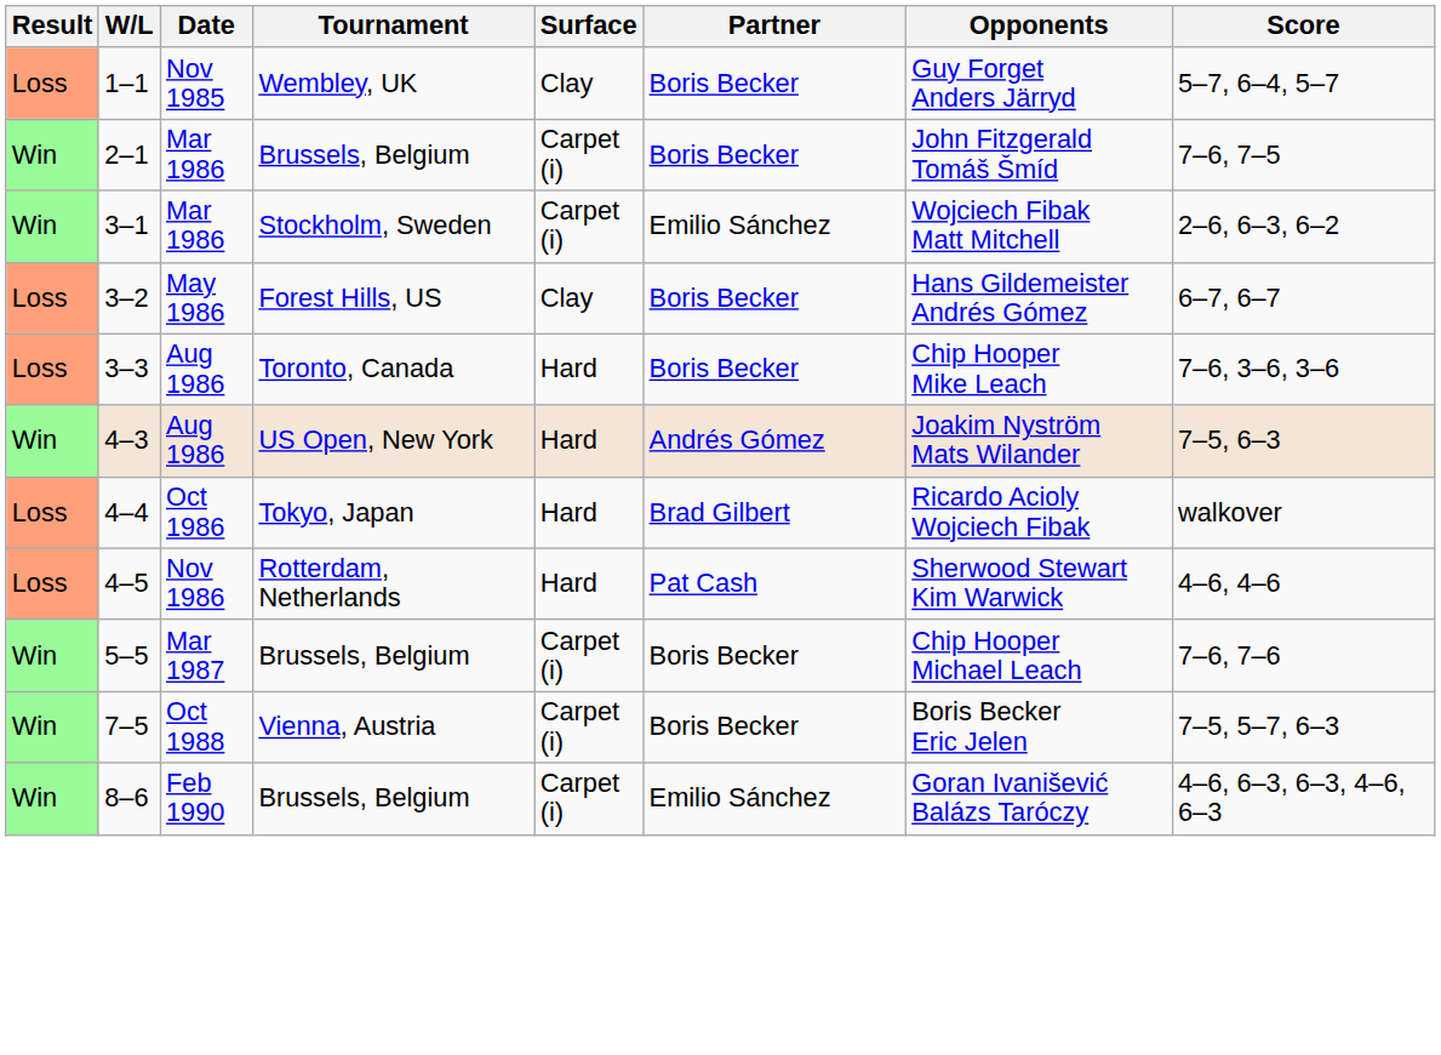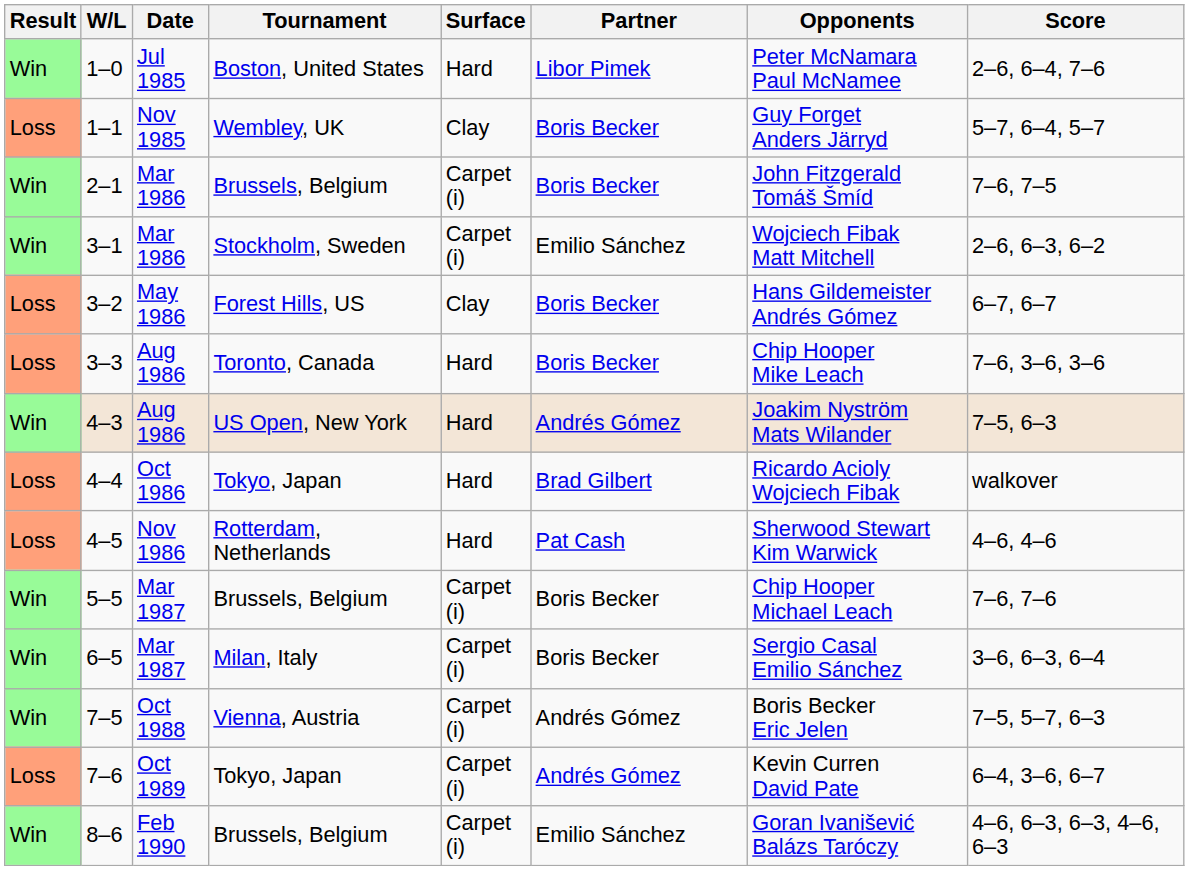+ row: Win | 1–0 | Jul 1985 | Boston, United States | Hard | Libor Pimek | Peter McNamara Paul McNamee | 2–6, 6–4, 7–6
+ row: Win | 6–5 | Mar 1987 | Milan, Italy | Carpet (i) | Boris Becker | Sergio Casal Emilio Sánchez | 3–6, 6–3, 6–4
7–5 | Partner: Boris Becker -> Andrés Gómez
+ row: Loss | 7–6 | Oct 1989 | Tokyo, Japan | Carpet (i) | Andrés Gómez | Kevin Curren David Pate | 6–4, 3–6, 6–7
